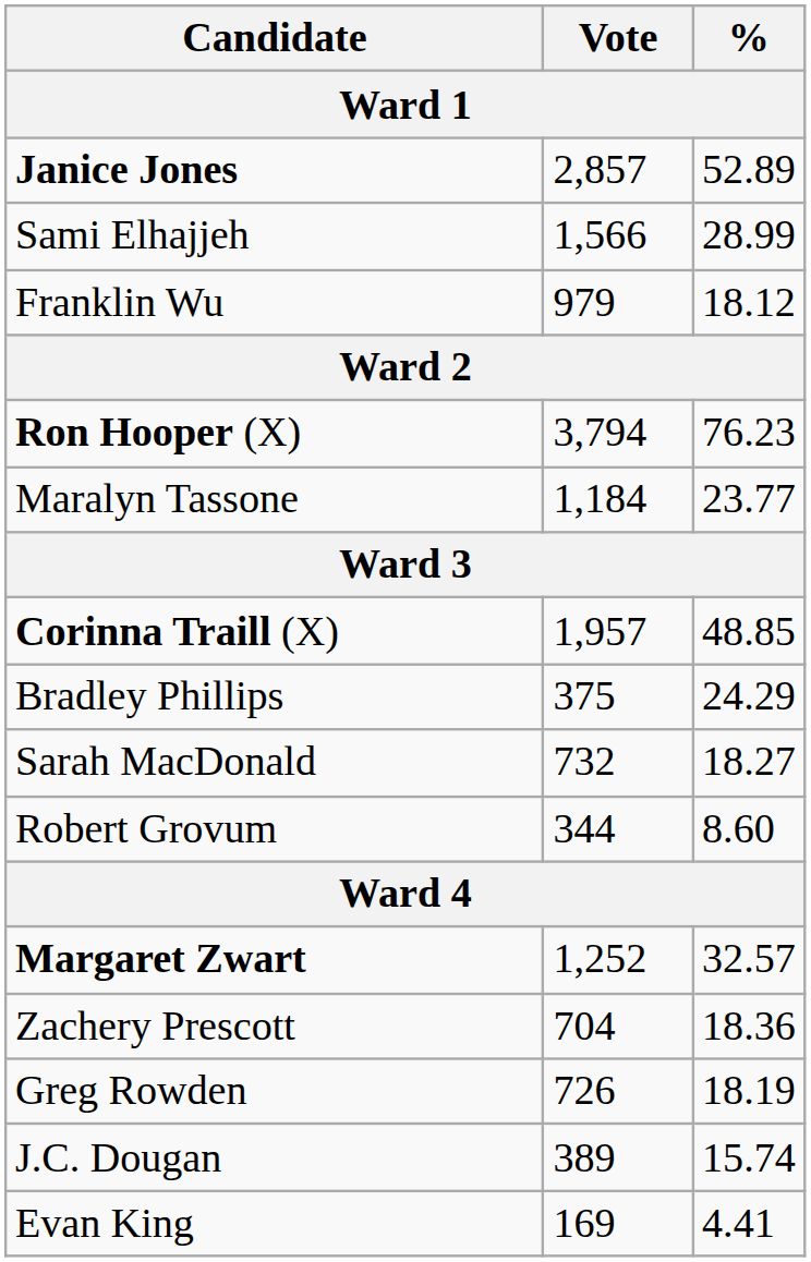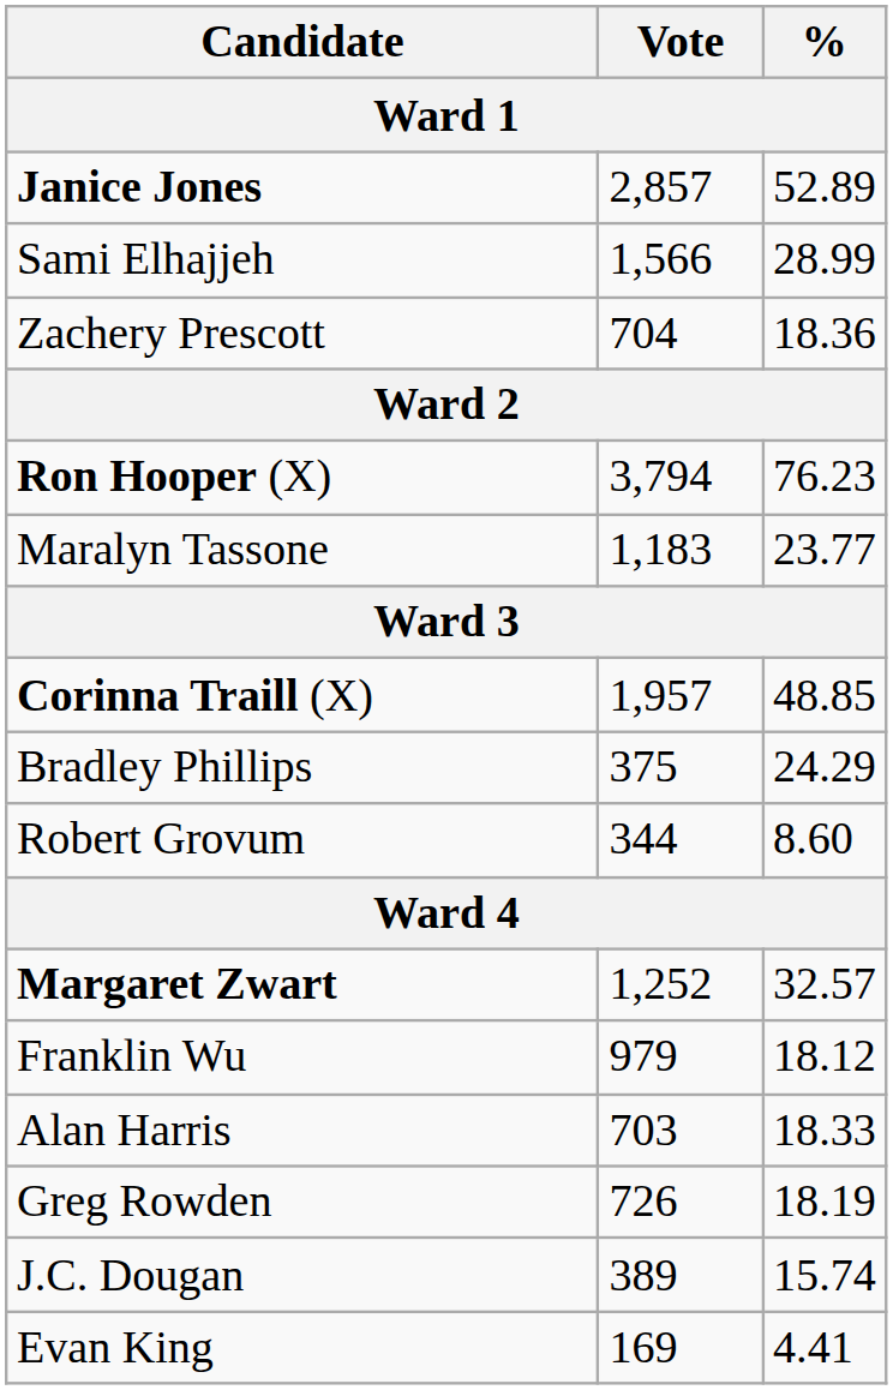rows swapped: Franklin Wu <-> Zachery Prescott
Maralyn Tassone | Vote: 1,184 -> 1,183
- row: Sarah MacDonald | 732 | 18.27
+ row: Alan Harris | 703 | 18.33
